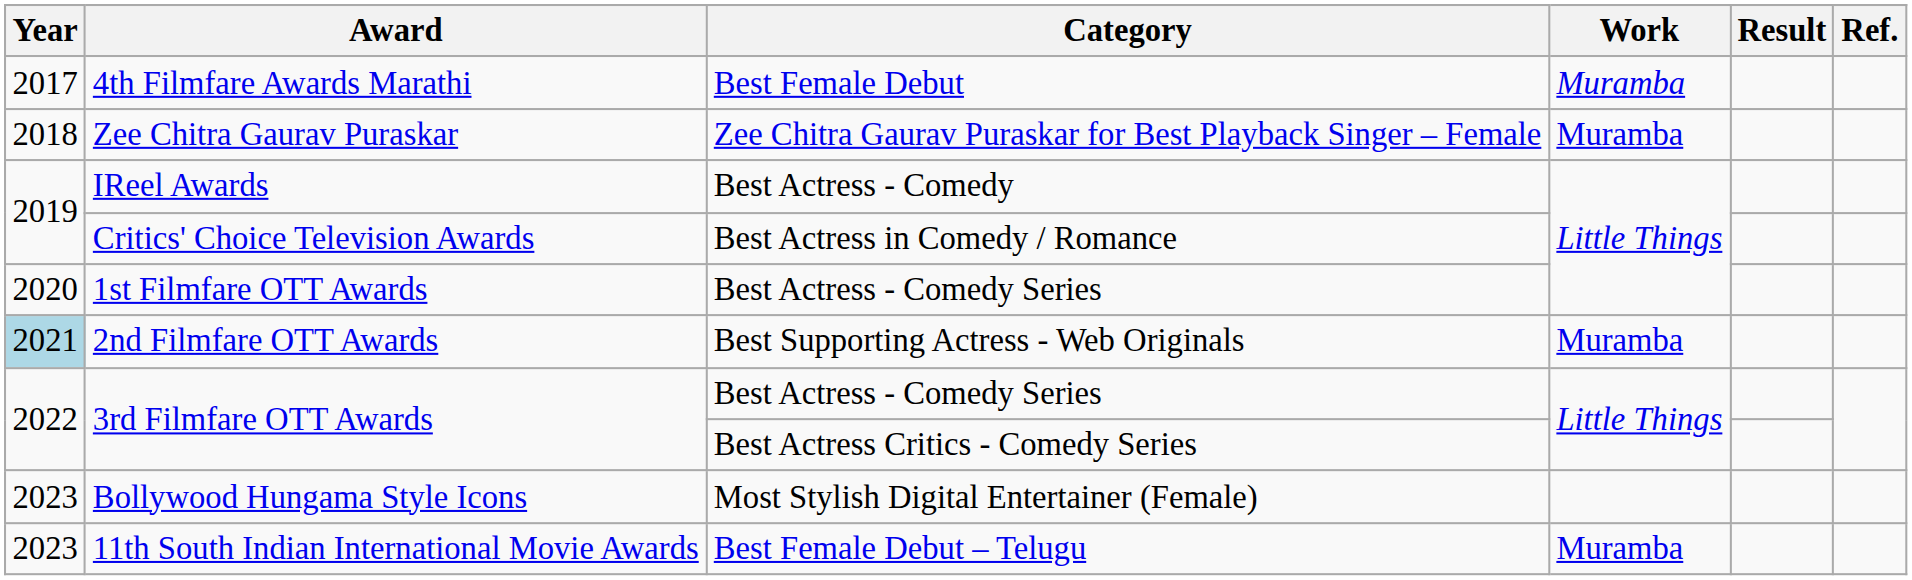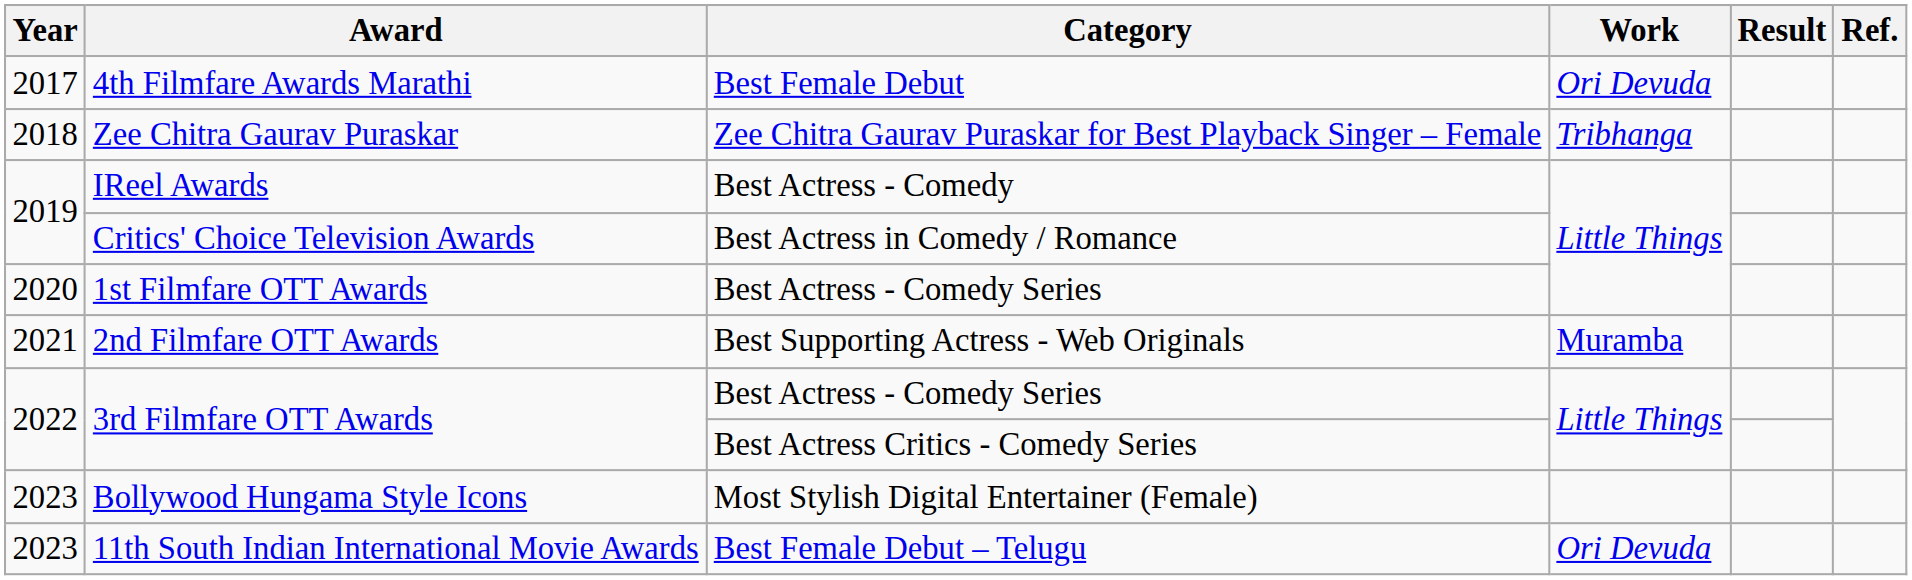4th Filmfare Awards Marathi | Work: Muramba -> Ori Devuda
Zee Chitra Gaurav Puraskar | Work: Muramba -> Tribhanga
2nd Filmfare OTT Awards | Year: lightblue background -> no background
11th South Indian International Movie Awards | Work: Muramba -> Ori Devuda
